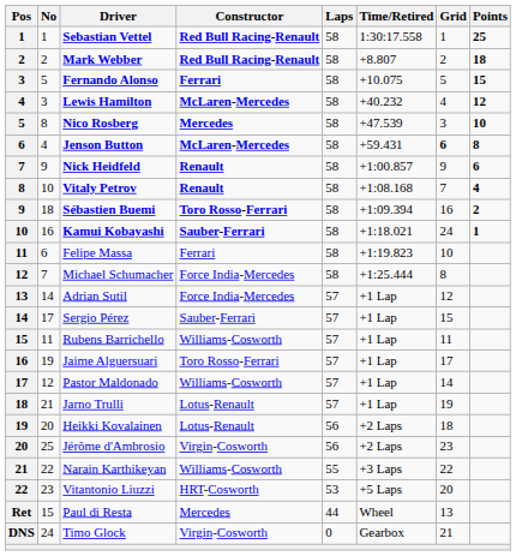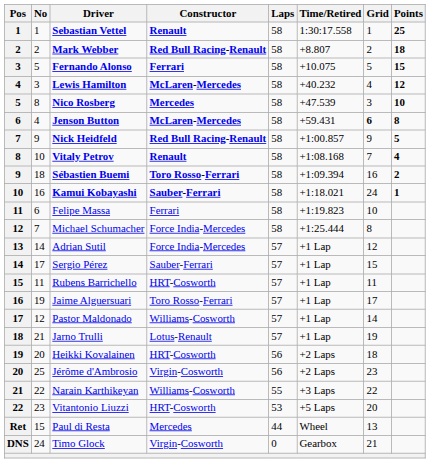Sebastian Vettel | Constructor: Red Bull Racing-Renault -> Renault
Nick Heidfeld | Constructor: Renault -> Red Bull Racing-Renault
Nick Heidfeld | Points: 6 -> 5
Rubens Barrichello | Constructor: Williams-Cosworth -> HRT-Cosworth
Heikki Kovalainen | Constructor: Lotus-Renault -> HRT-Cosworth
